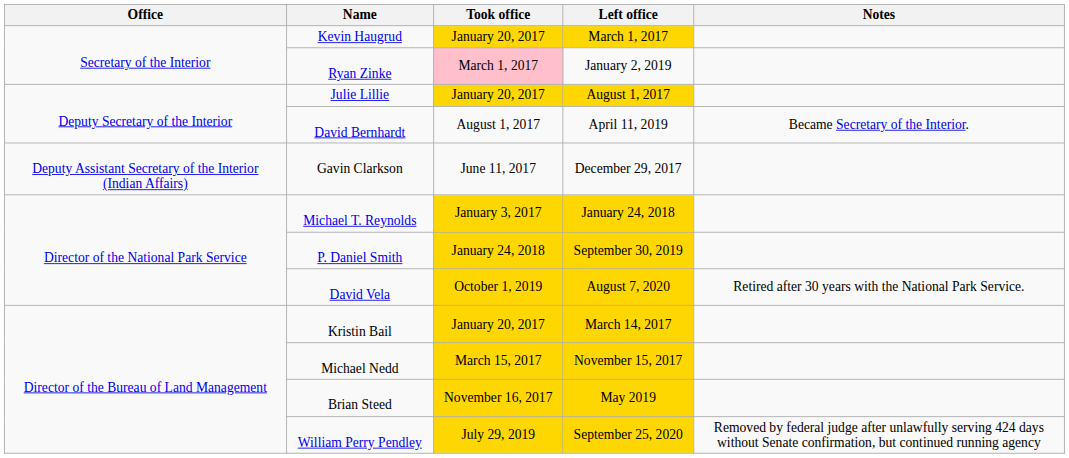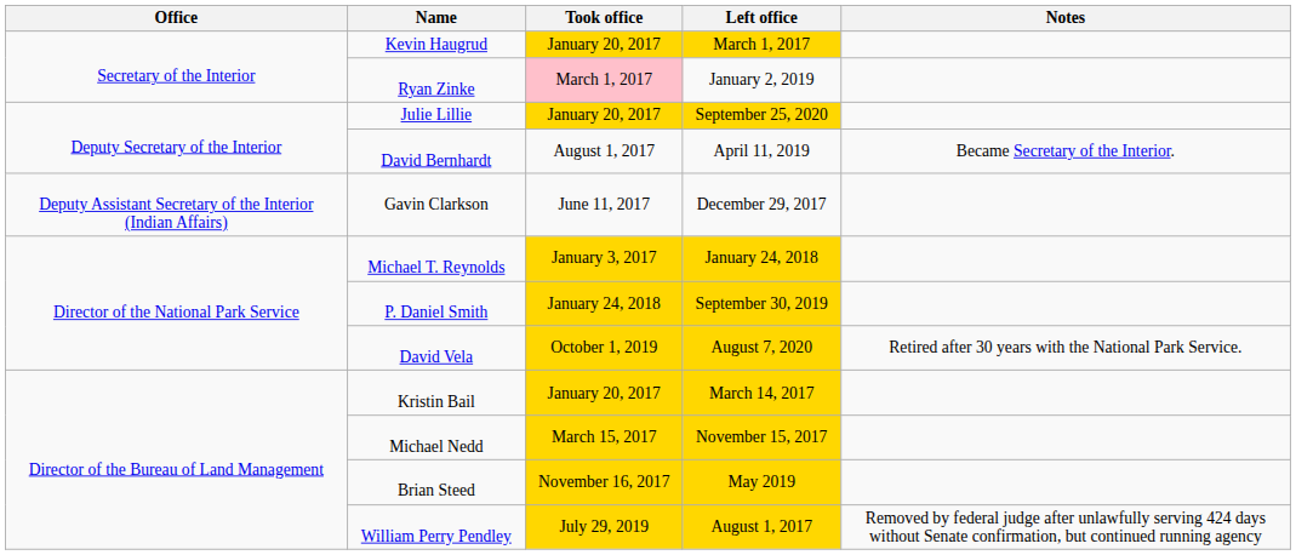Julie Lillie | Left office: August 1, 2017 -> September 25, 2020
William Perry Pendley | Left office: September 25, 2020 -> August 1, 2017
